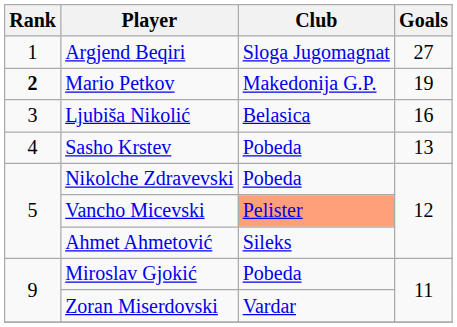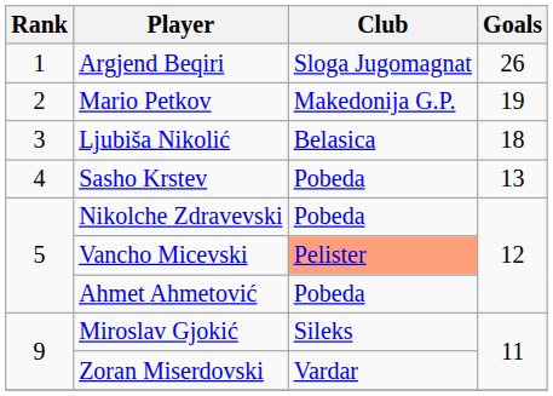Argjend Beqiri | Goals: 27 -> 26
Mario Petkov | Rank: bold -> normal
Ljubiša Nikolić | Goals: 16 -> 18
Ahmet Ahmetović | Club: Sileks -> Pobeda
Miroslav Gjokić | Club: Pobeda -> Sileks
